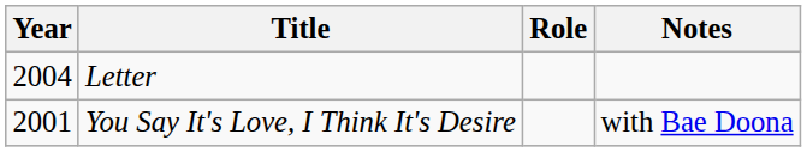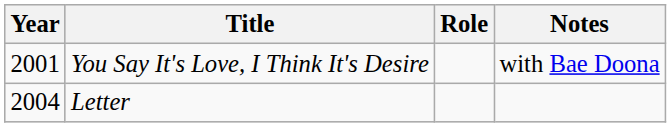rows swapped: You Say It's Love, I Think It's Desire <-> Letter
